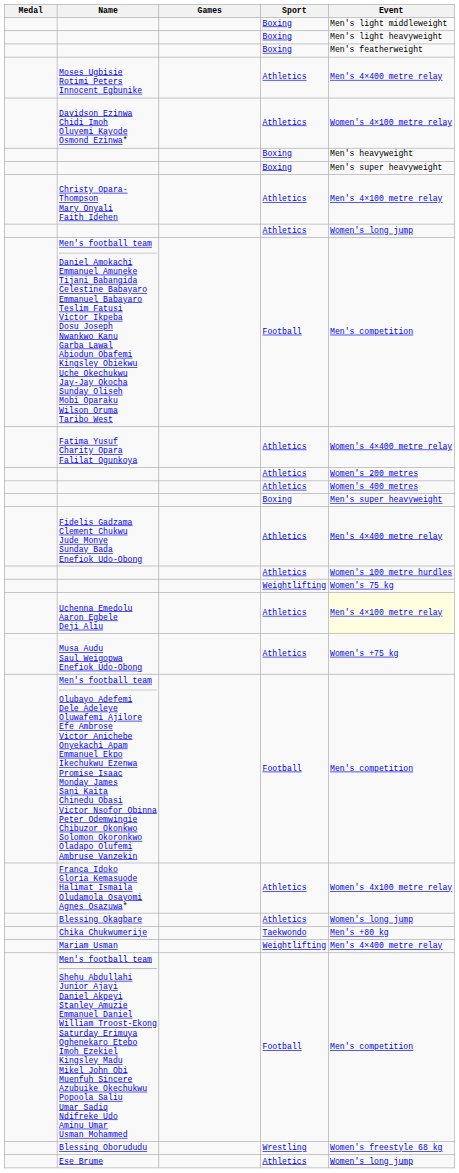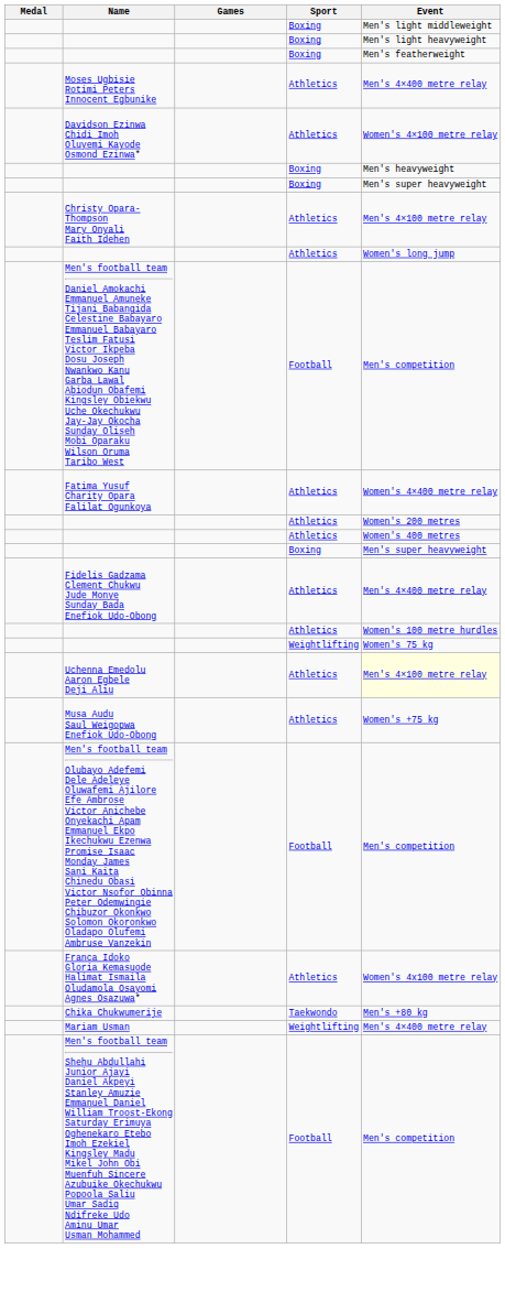- row: Blessing Okagbare | Athletics | Women's long jump
- row: Blessing Oborududu | Wrestling | Women's freestyle 68 kg
- row: Ese Brume | Athletics | Women's long jump
